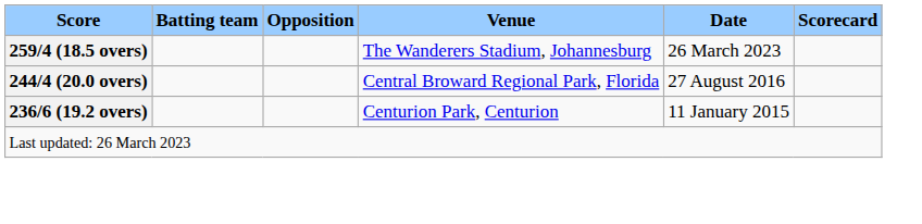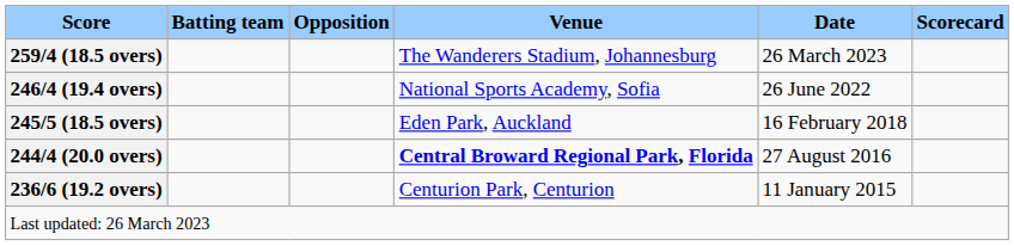+ row: 246/4 (19.4 overs) | National Sports Academy, Sofia | 26 June 2022
+ row: 245/5 (18.5 overs) | Eden Park, Auckland | 16 February 2018
244/4 (20.0 overs) | Venue: normal -> bold
